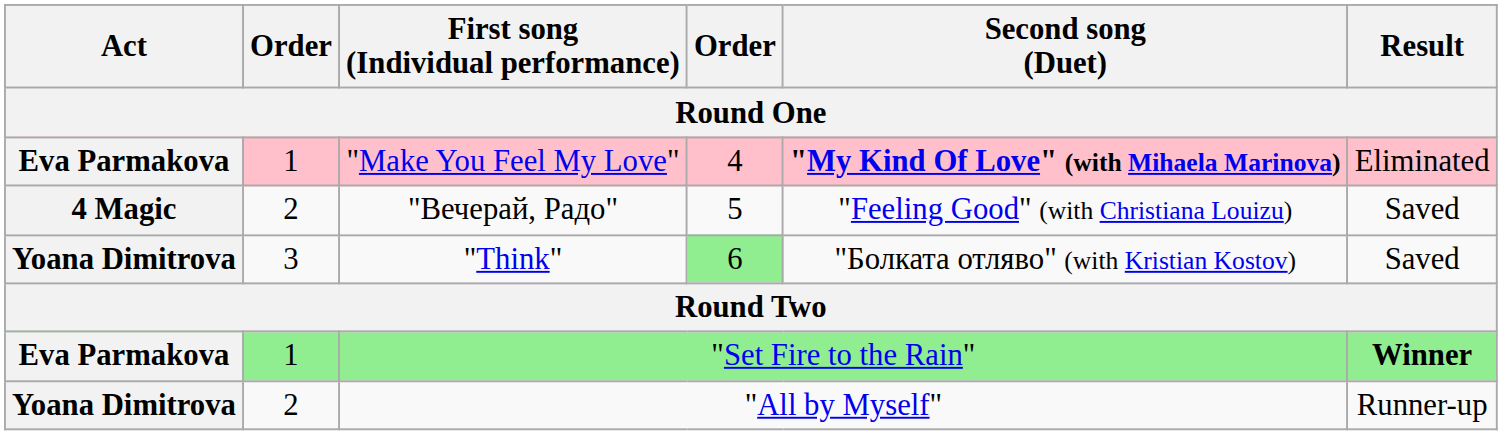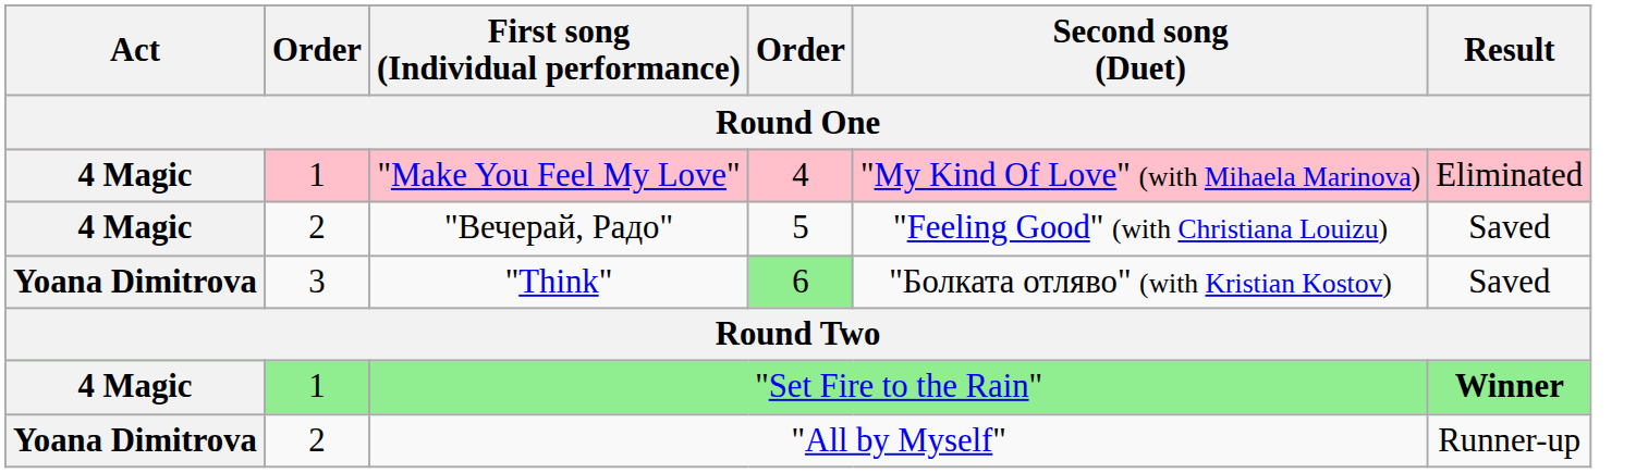"Make You Feel My Love" | Act: Eva Parmakova -> 4 Magic
"Make You Feel My Love" | Second song (Duet): bold -> normal
"Set Fire to the Rain" | Act: Eva Parmakova -> 4 Magic
